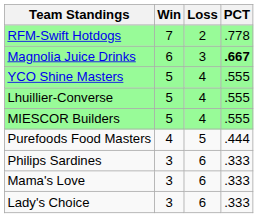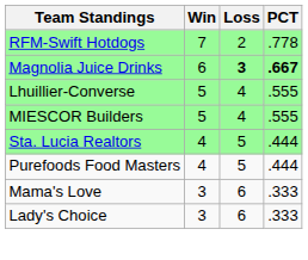Magnolia Juice Drinks | Loss: normal -> bold
- row: YCO Shine Masters | 5 | 4 | .555
+ row: Sta. Lucia Realtors | 4 | 5 | .444
- row: Philips Sardines | 3 | 6 | .333
